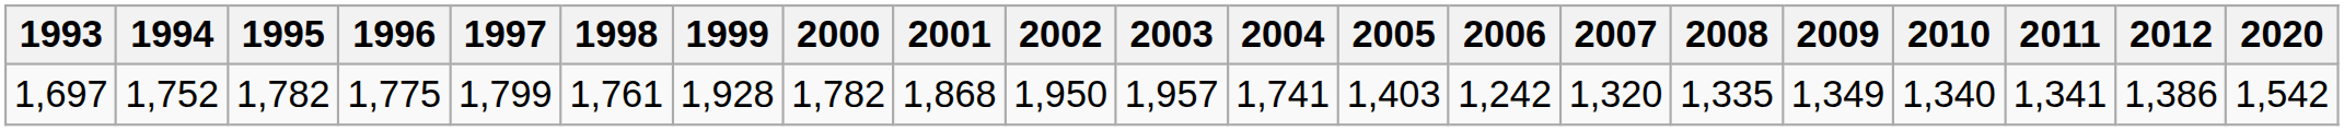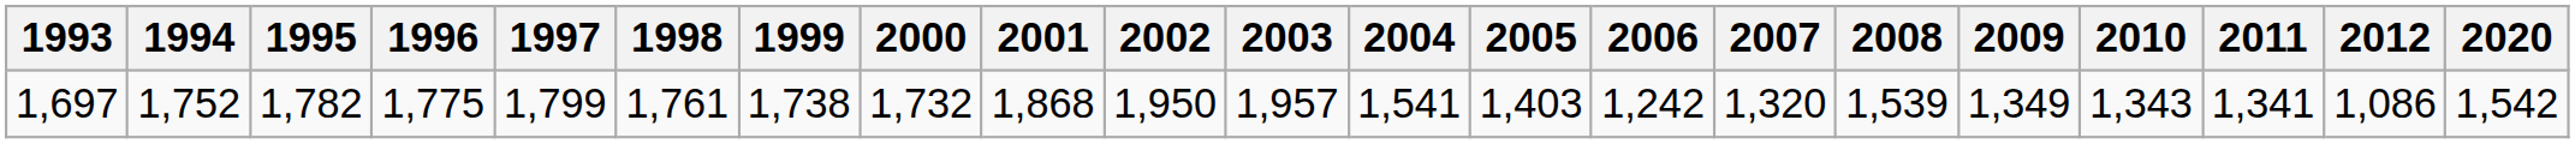1,697 | 1999: 1,928 -> 1,738
1,697 | 2000: 1,782 -> 1,732
1,697 | 2004: 1,741 -> 1,541
1,697 | 2008: 1,335 -> 1,539
1,697 | 2010: 1,340 -> 1,343
1,697 | 2012: 1,386 -> 1,086
